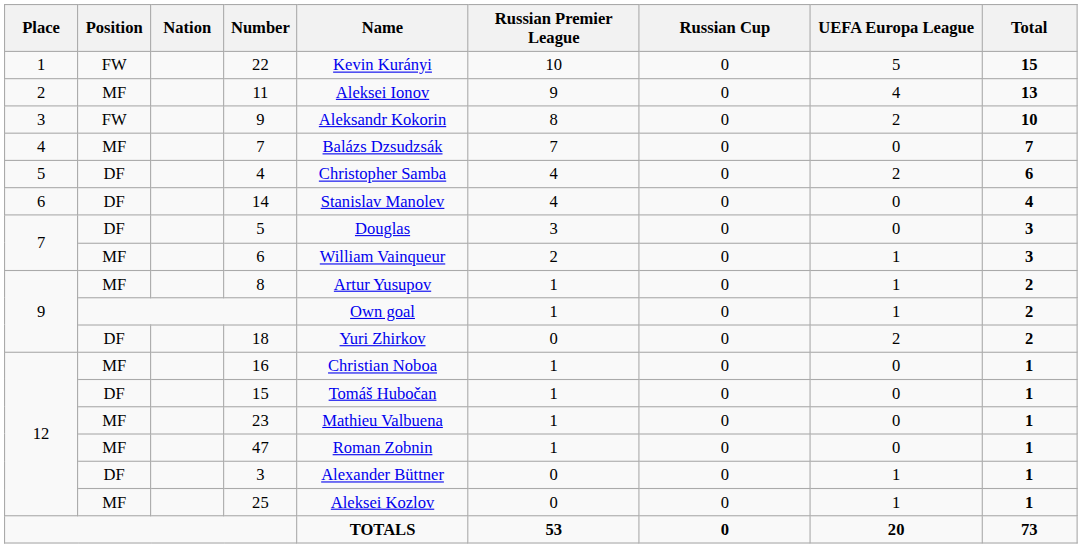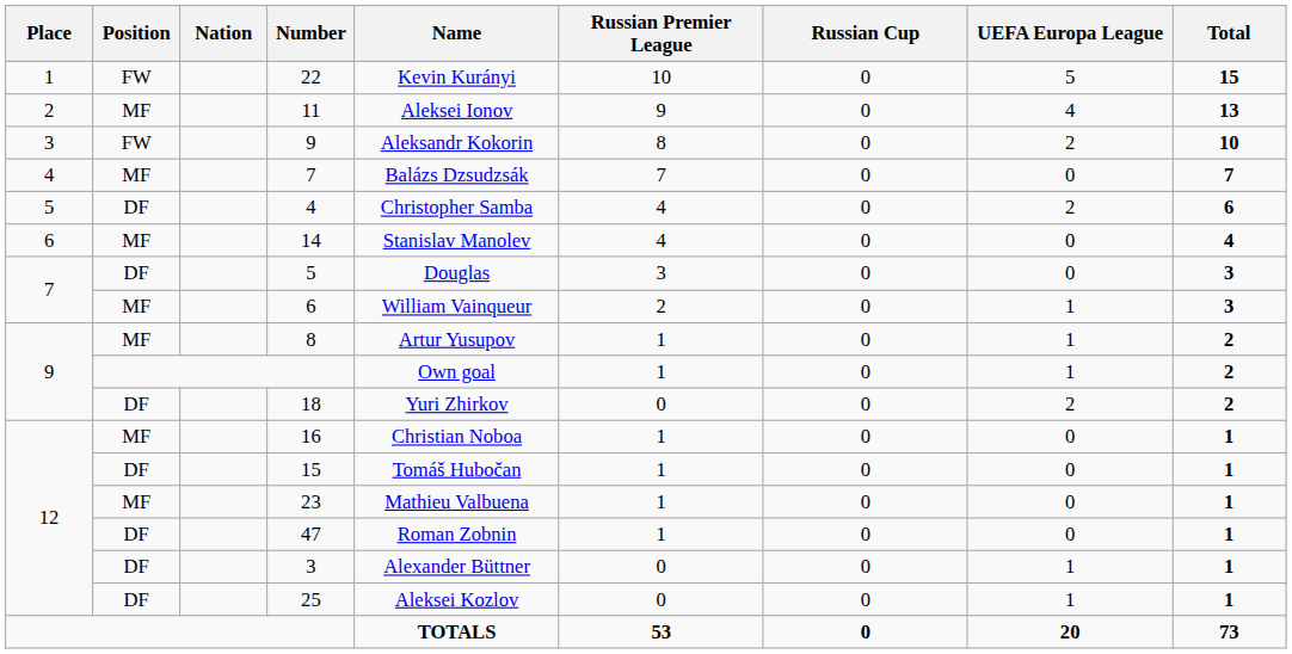14 | Position: DF -> MF
47 | Position: MF -> DF
25 | Position: MF -> DF
